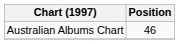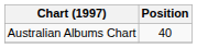Australian Albums Chart | Position: 46 -> 40
